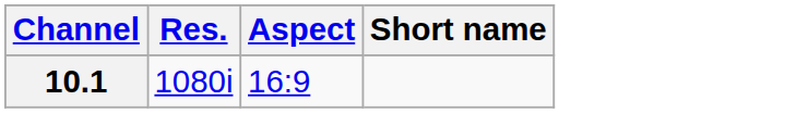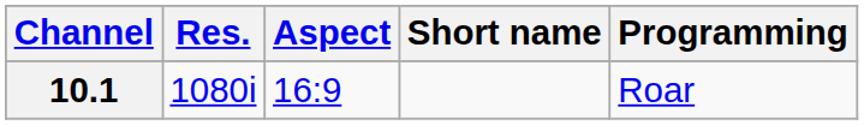+ column: Programming | Roar
